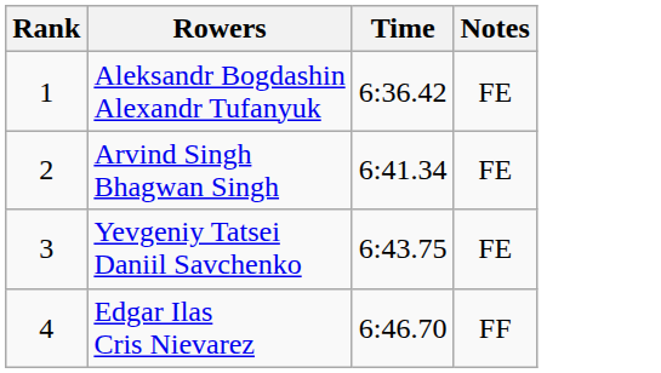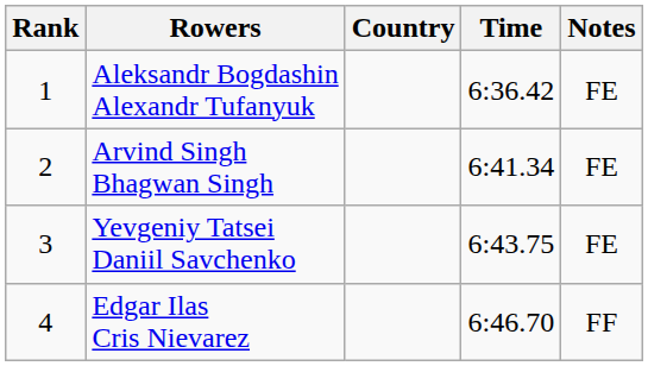+ column: Country
